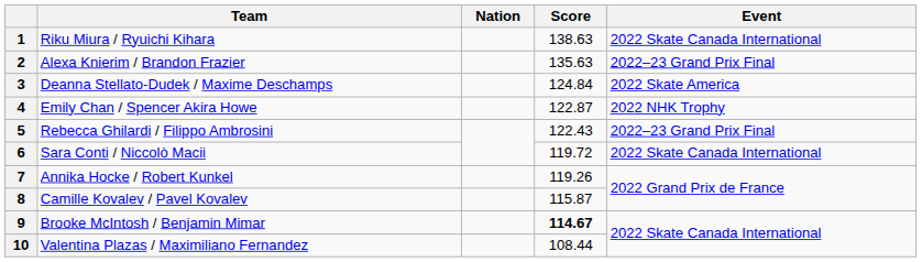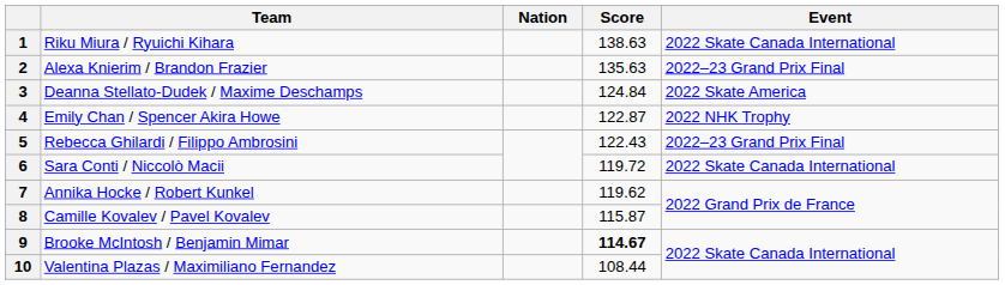7 | Score: 119.26 -> 119.62
